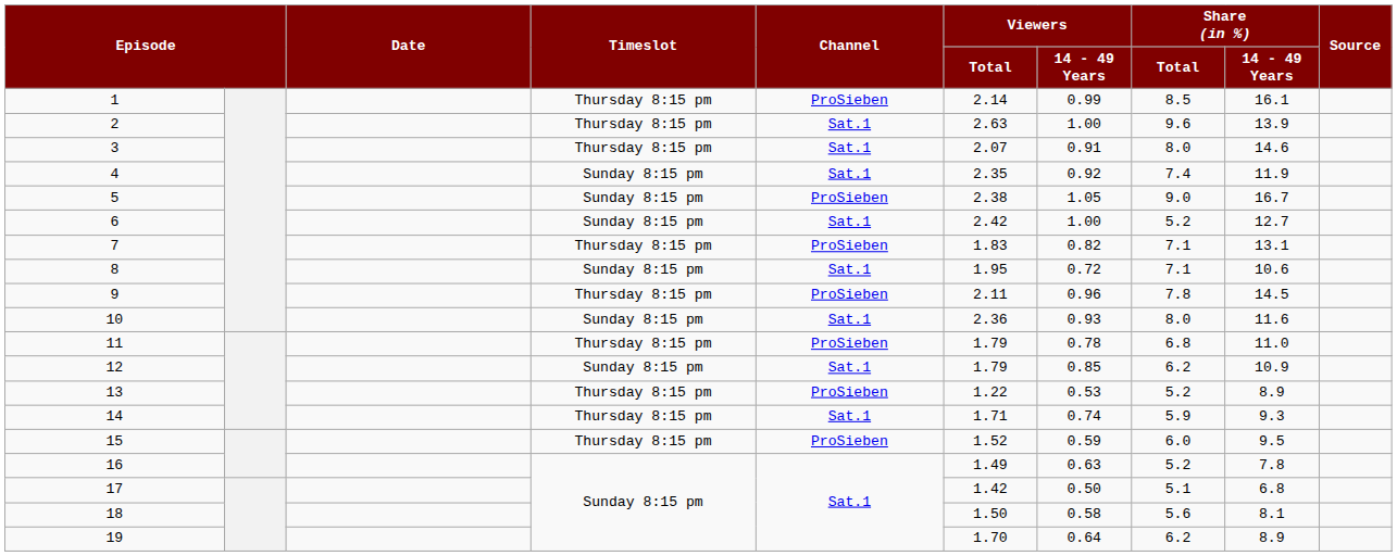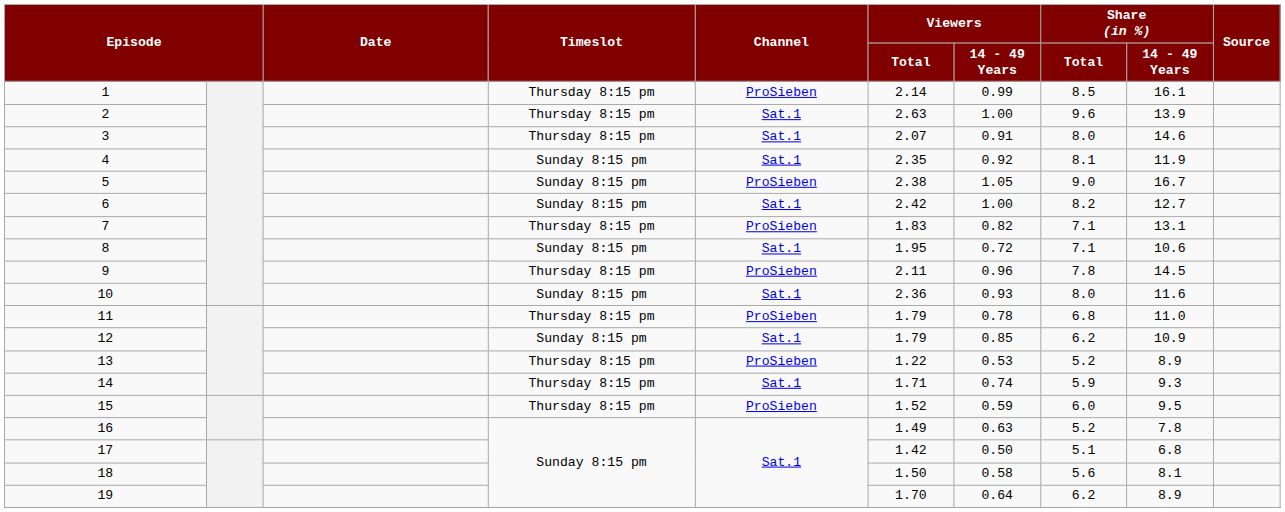4 | Share (in %) / Total: 7.4 -> 8.1
6 | Share (in %) / Total: 5.2 -> 8.2
